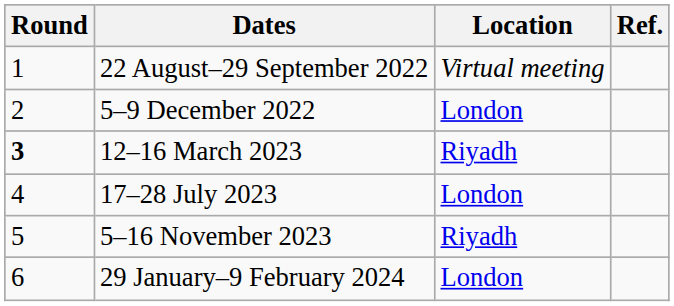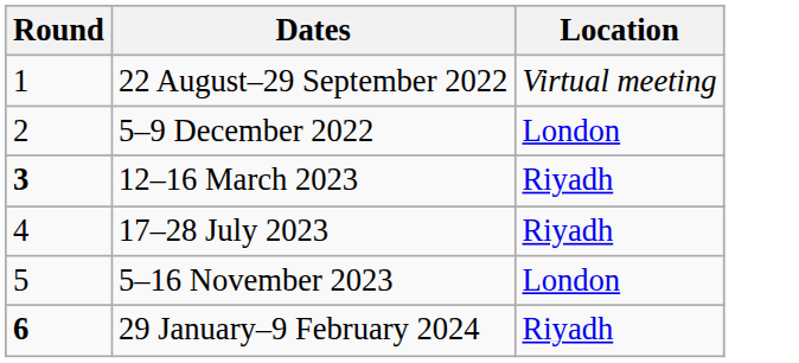- column: Ref.
17–28 July 2023 | Location: London -> Riyadh
5–16 November 2023 | Location: Riyadh -> London
29 January–9 February 2024 | Round: normal -> bold
29 January–9 February 2024 | Location: London -> Riyadh
